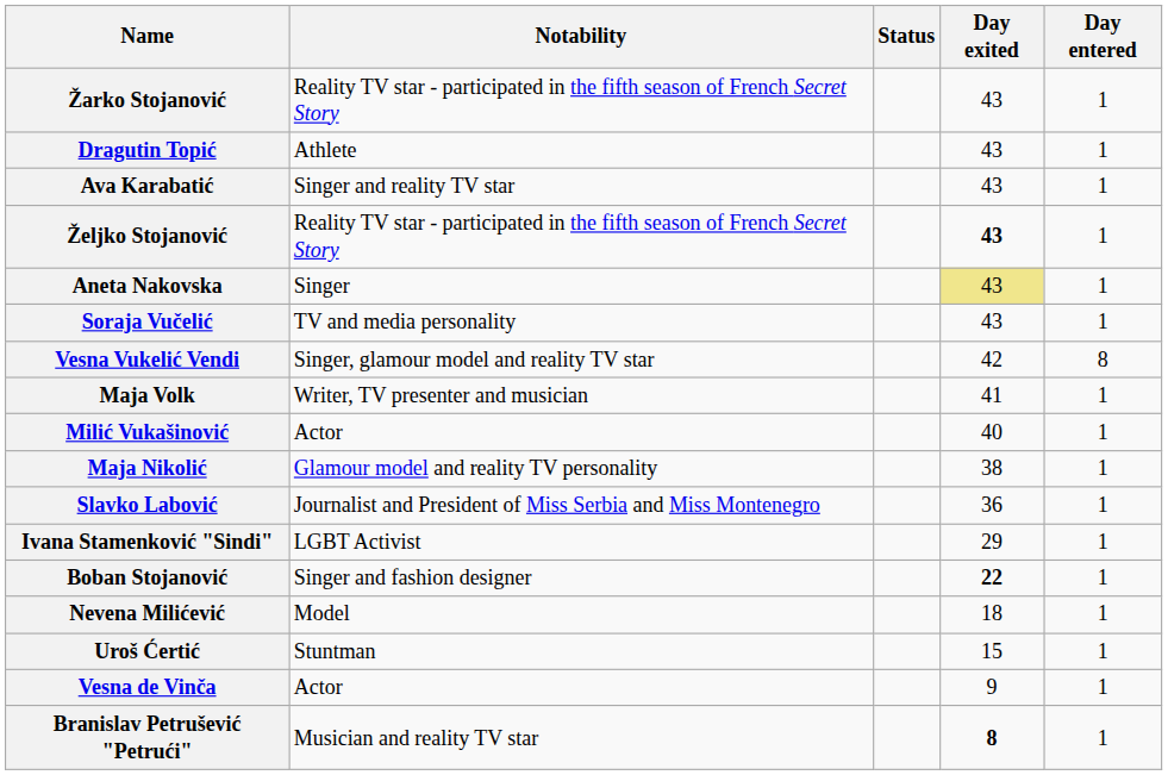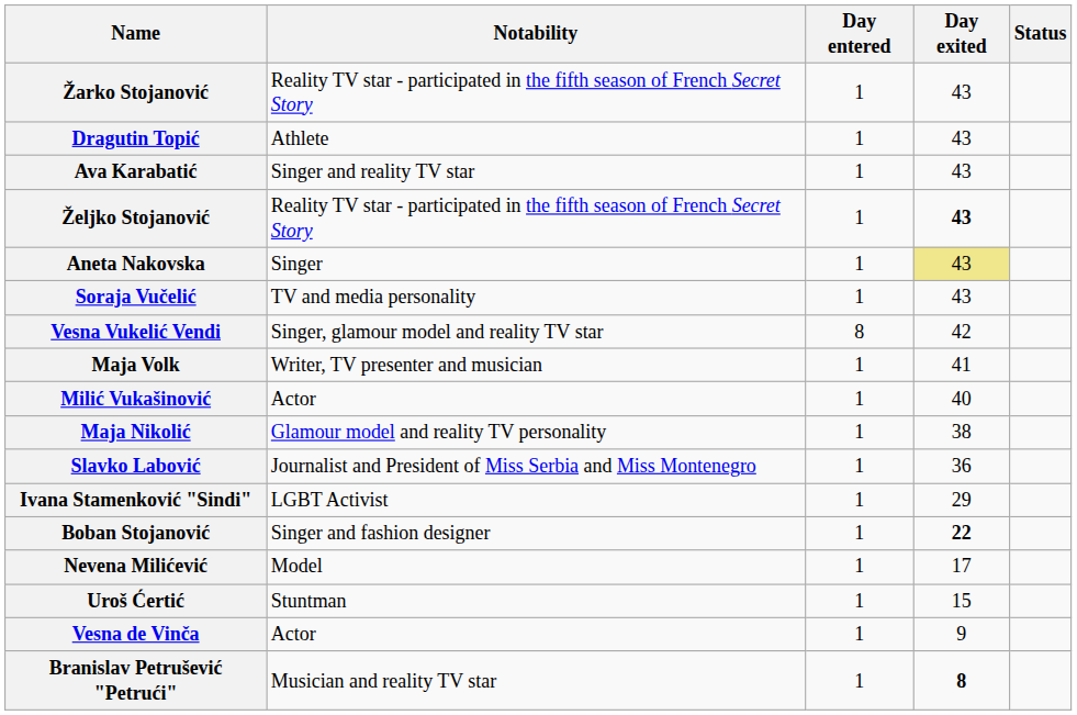columns swapped: Day entered <-> Status
Nevena Milićević | Day exited: 18 -> 17
